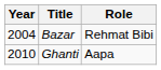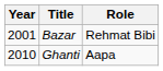Bazar | Year: 2004 -> 2001
